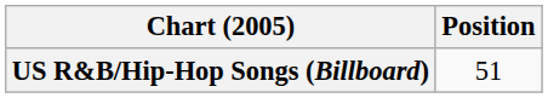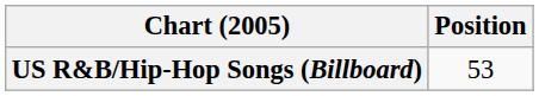US R&B/Hip-Hop Songs (Billboard) | Position: 51 -> 53
